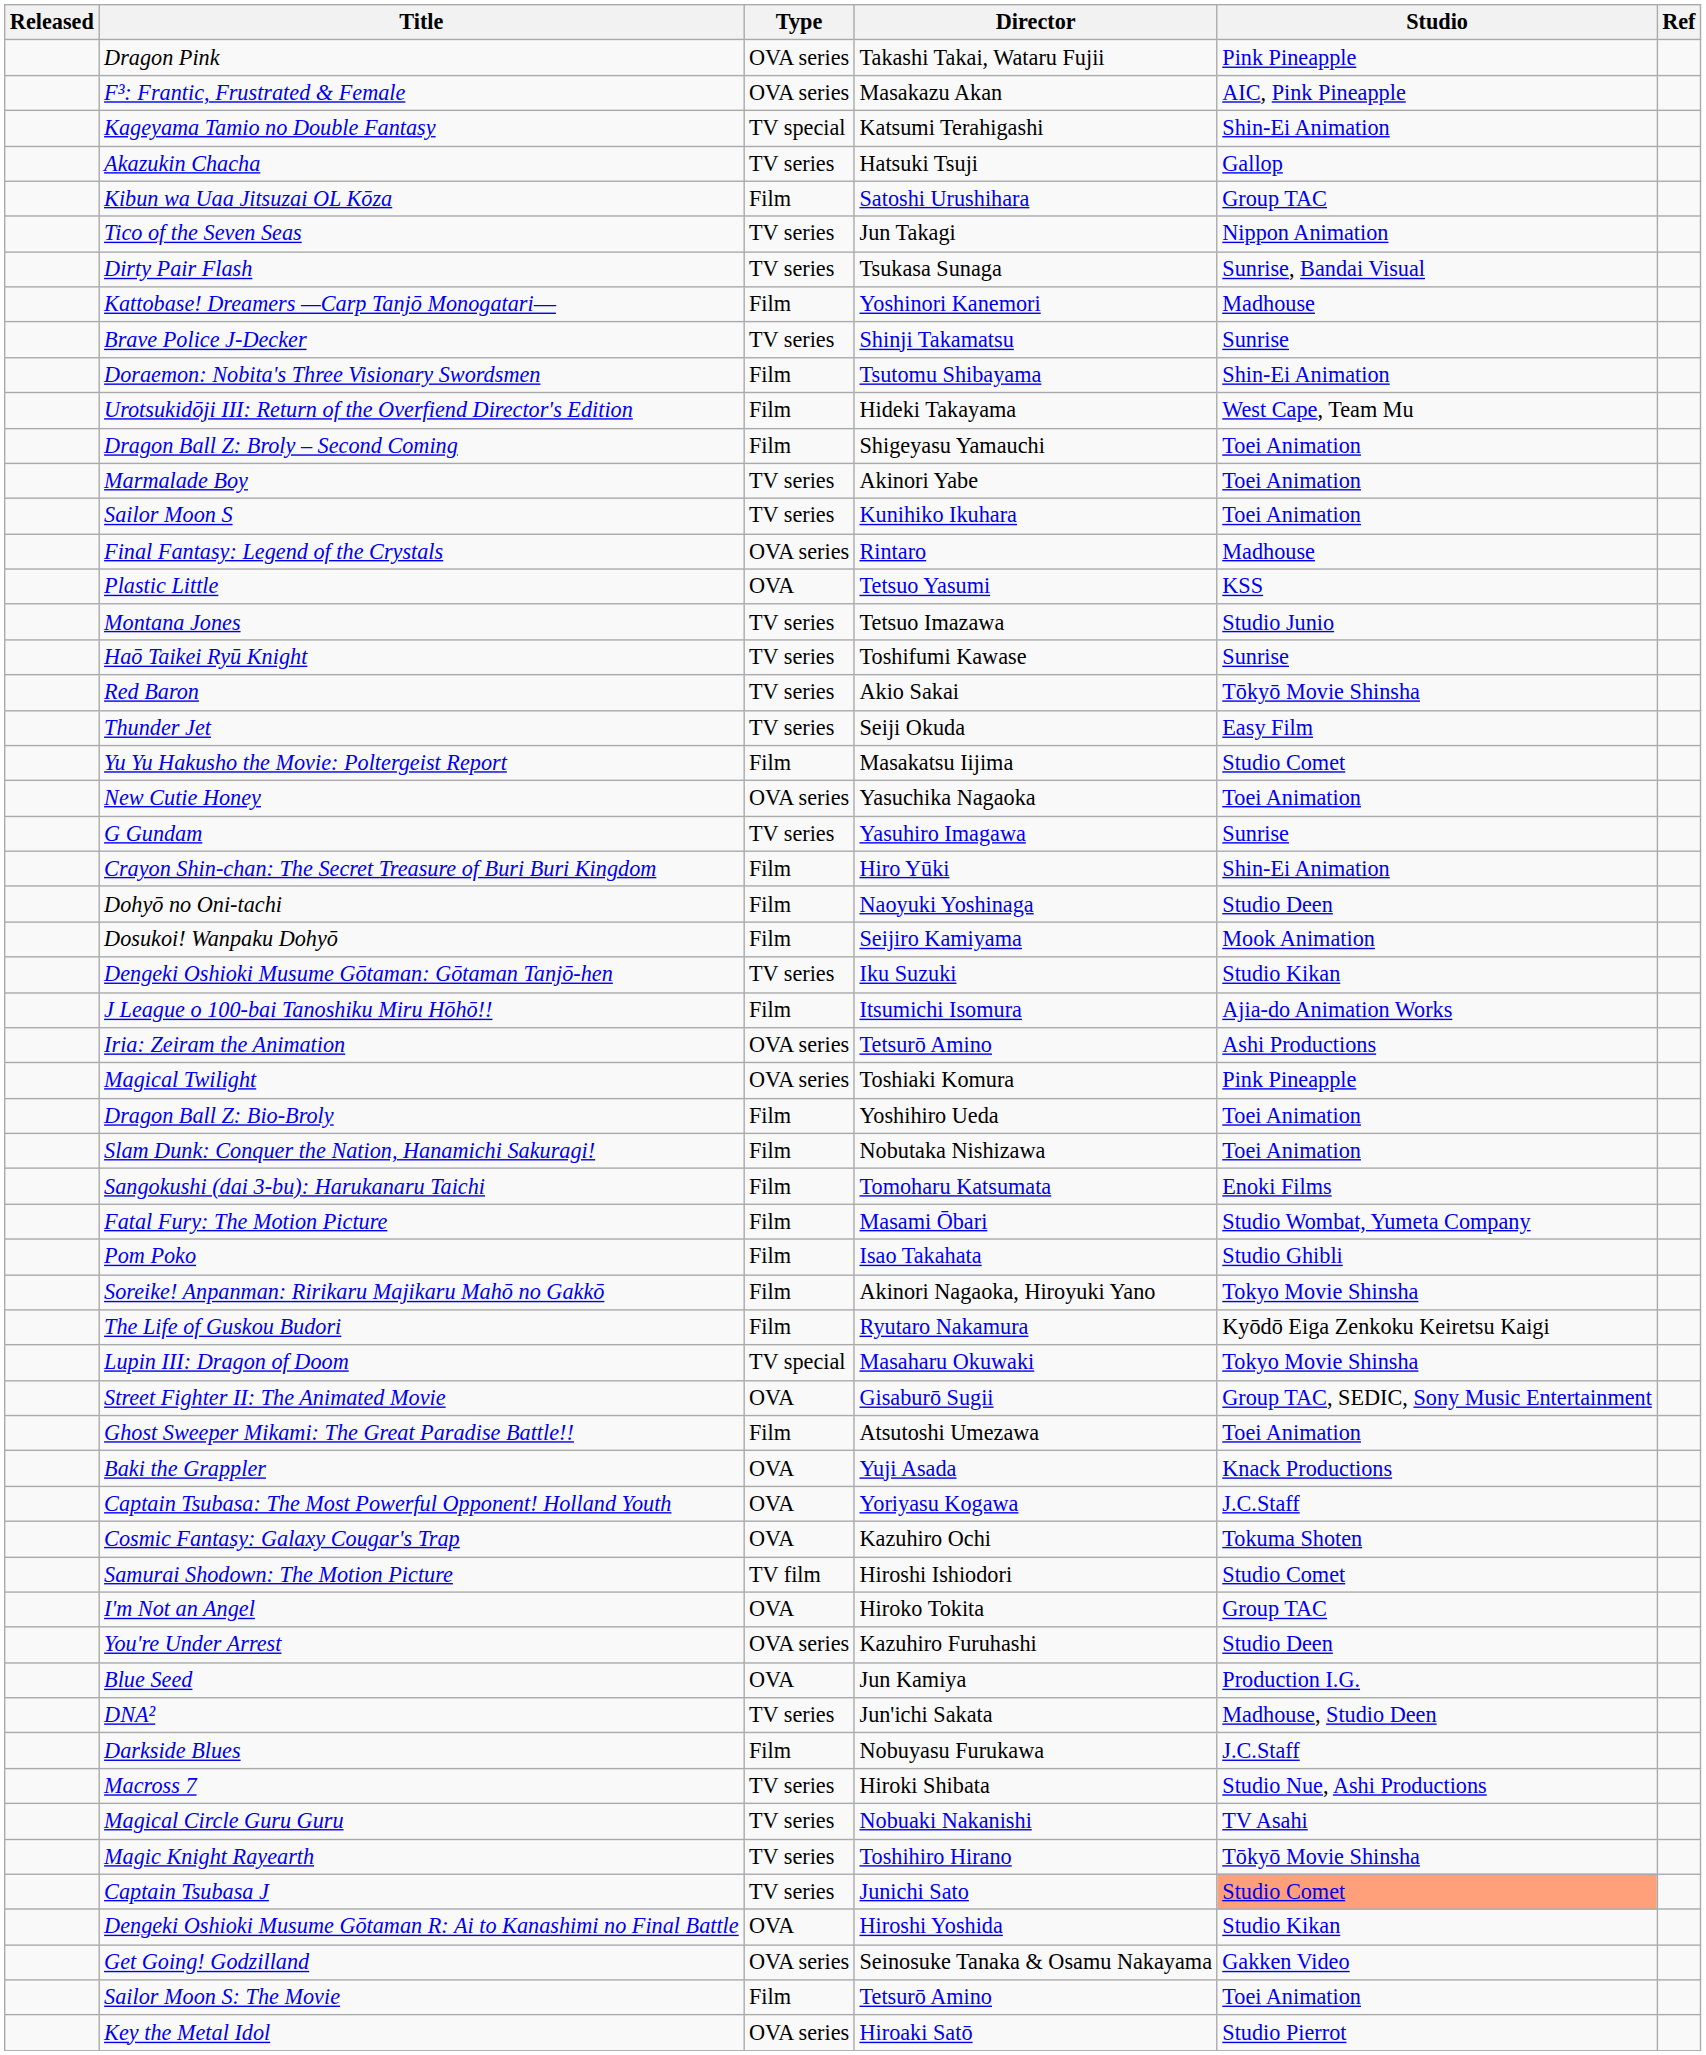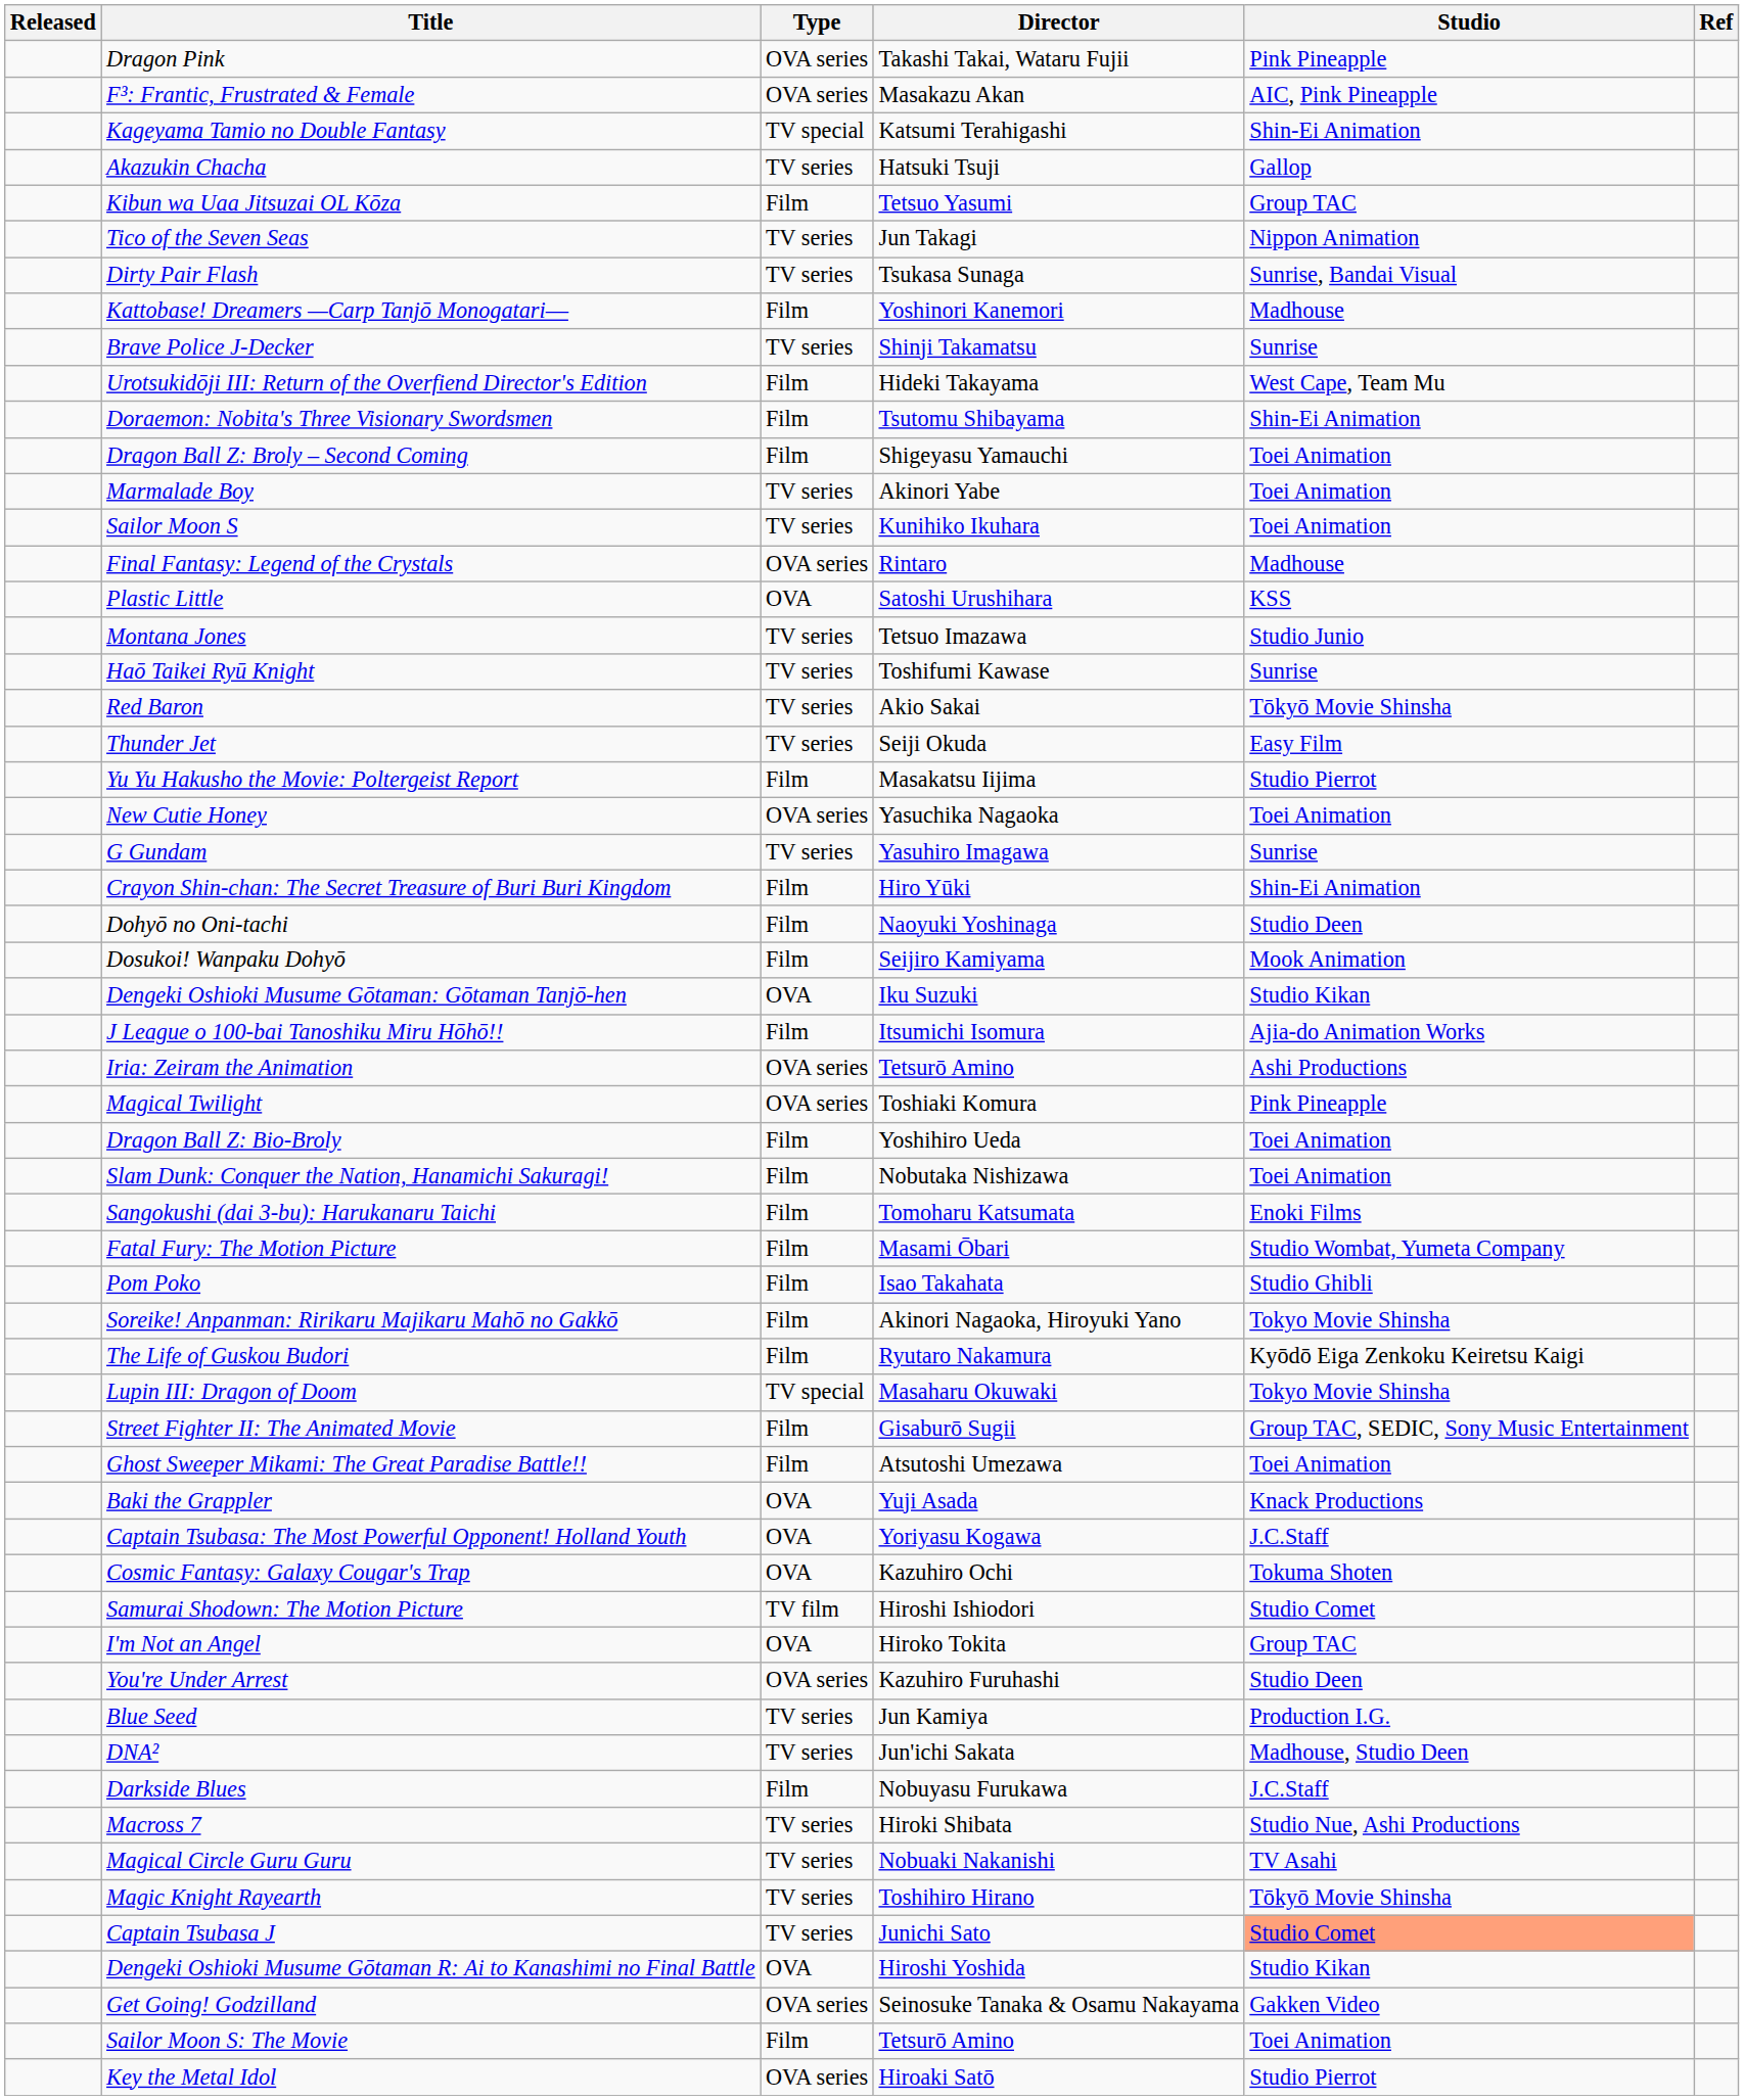Kibun wa Uaa Jitsuzai OL Kōza | Director: Satoshi Urushihara -> Tetsuo Yasumi
rows swapped: Urotsukidōji III: Return of the Overfiend Director's Edition <-> Doraemon: Nobita's Three Visionary Swordsmen
Plastic Little | Director: Tetsuo Yasumi -> Satoshi Urushihara
Yu Yu Hakusho the Movie: Poltergeist Report | Studio: Studio Comet -> Studio Pierrot
Dengeki Oshioki Musume Gōtaman: Gōtaman Tanjō-hen | Type: TV series -> OVA
Street Fighter II: The Animated Movie | Type: OVA -> Film
Blue Seed | Type: OVA -> TV series
